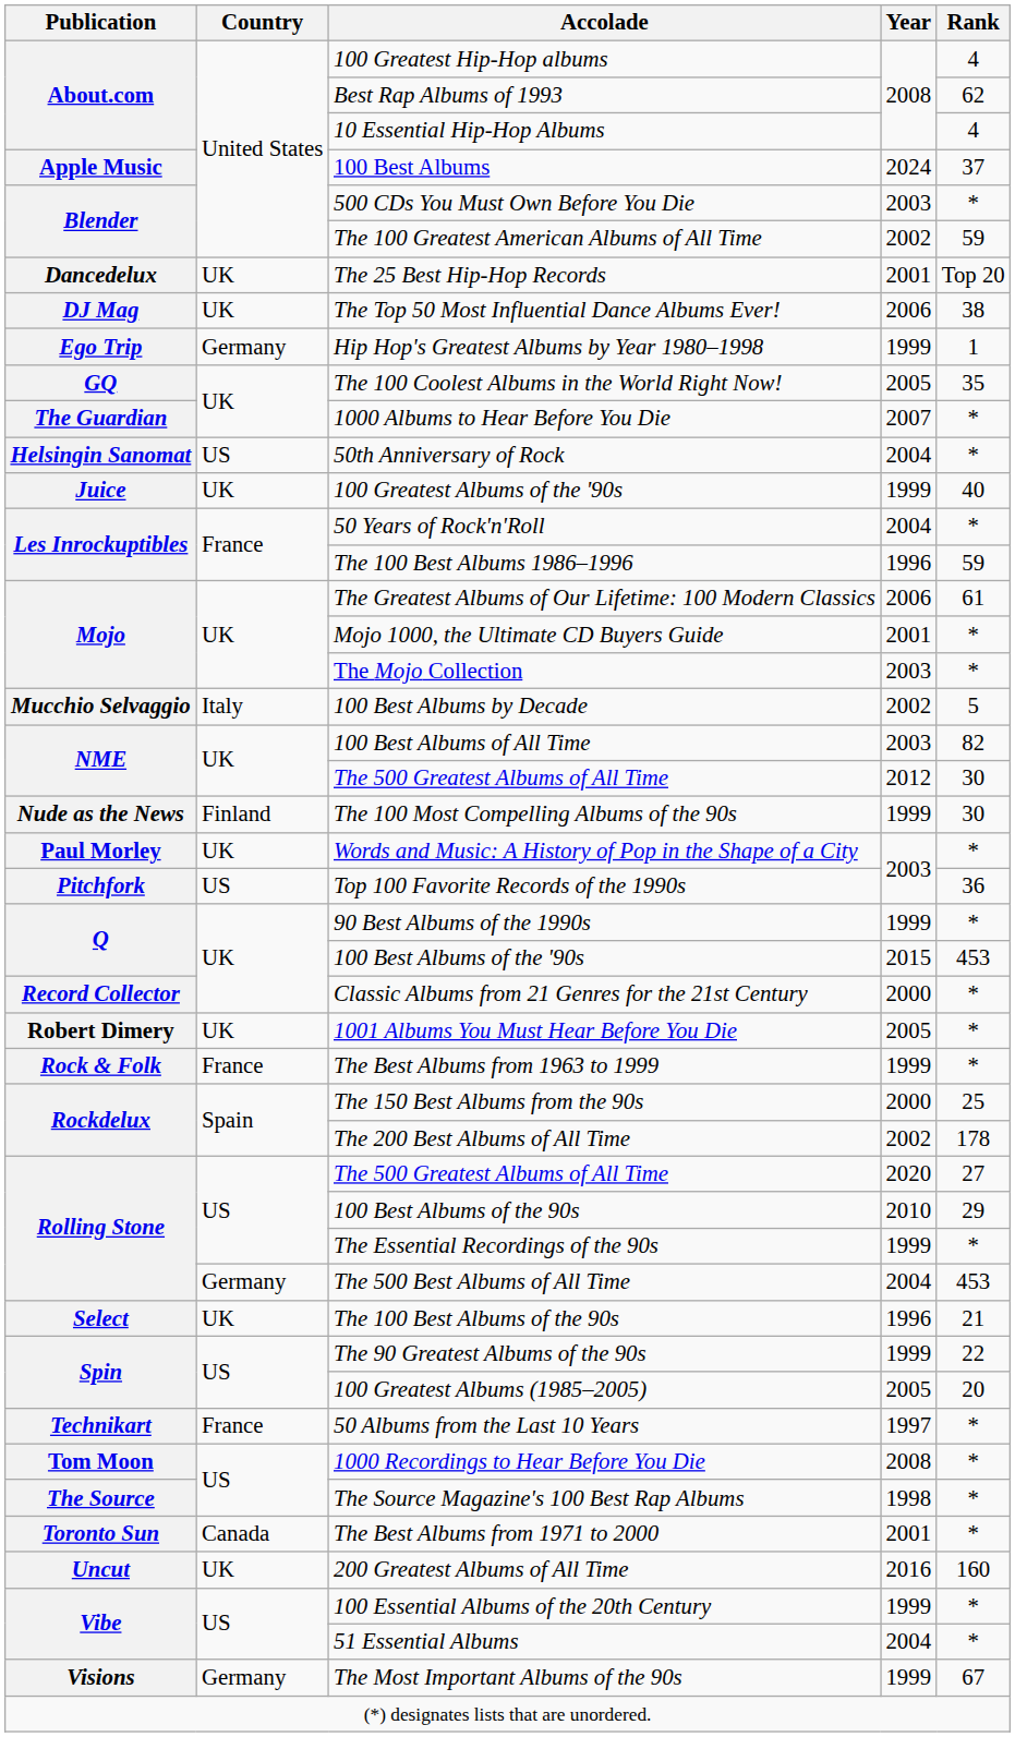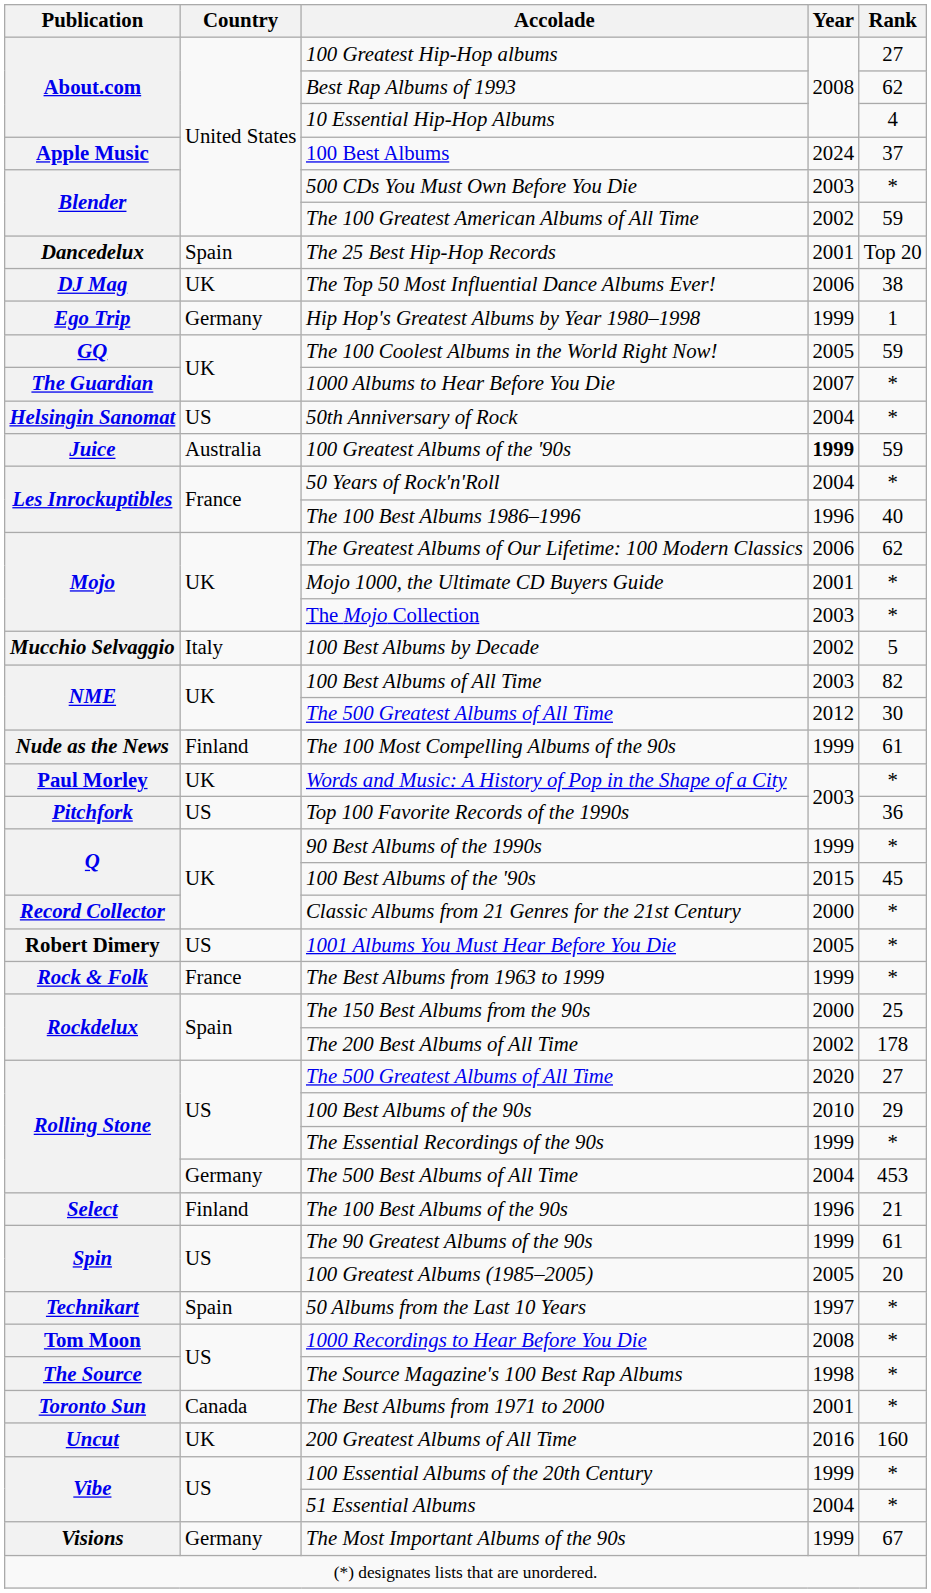100 Greatest Hip-Hop albums | Rank: 4 -> 27
The 25 Best Hip-Hop Records | Country: UK -> Spain
The 100 Coolest Albums in the World Right Now! | Rank: 35 -> 59
100 Greatest Albums of the '90s | Country: UK -> Australia
100 Greatest Albums of the '90s | Year: normal -> bold
100 Greatest Albums of the '90s | Rank: 40 -> 59
The 100 Best Albums 1986–1996 | Rank: 59 -> 40
The Greatest Albums of Our Lifetime: 100 Modern Classics | Rank: 61 -> 62
The 100 Most Compelling Albums of the 90s | Rank: 30 -> 61
100 Best Albums of the '90s | Rank: 453 -> 45
1001 Albums You Must Hear Before You Die | Country: UK -> US
The 100 Best Albums of the 90s | Country: UK -> Finland
The 90 Greatest Albums of the 90s | Rank: 22 -> 61
50 Albums from the Last 10 Years | Country: France -> Spain
